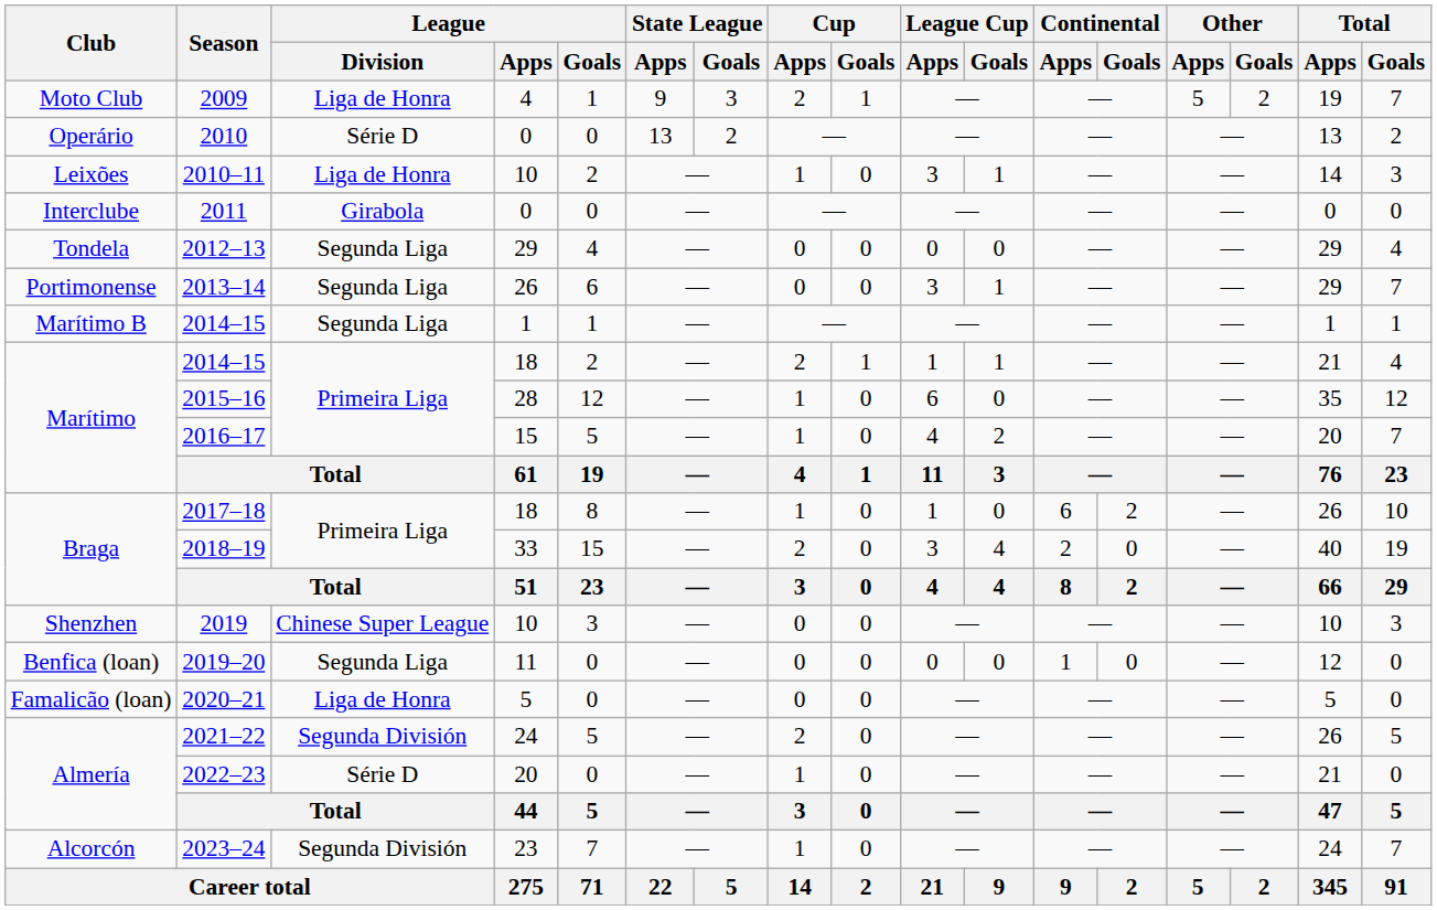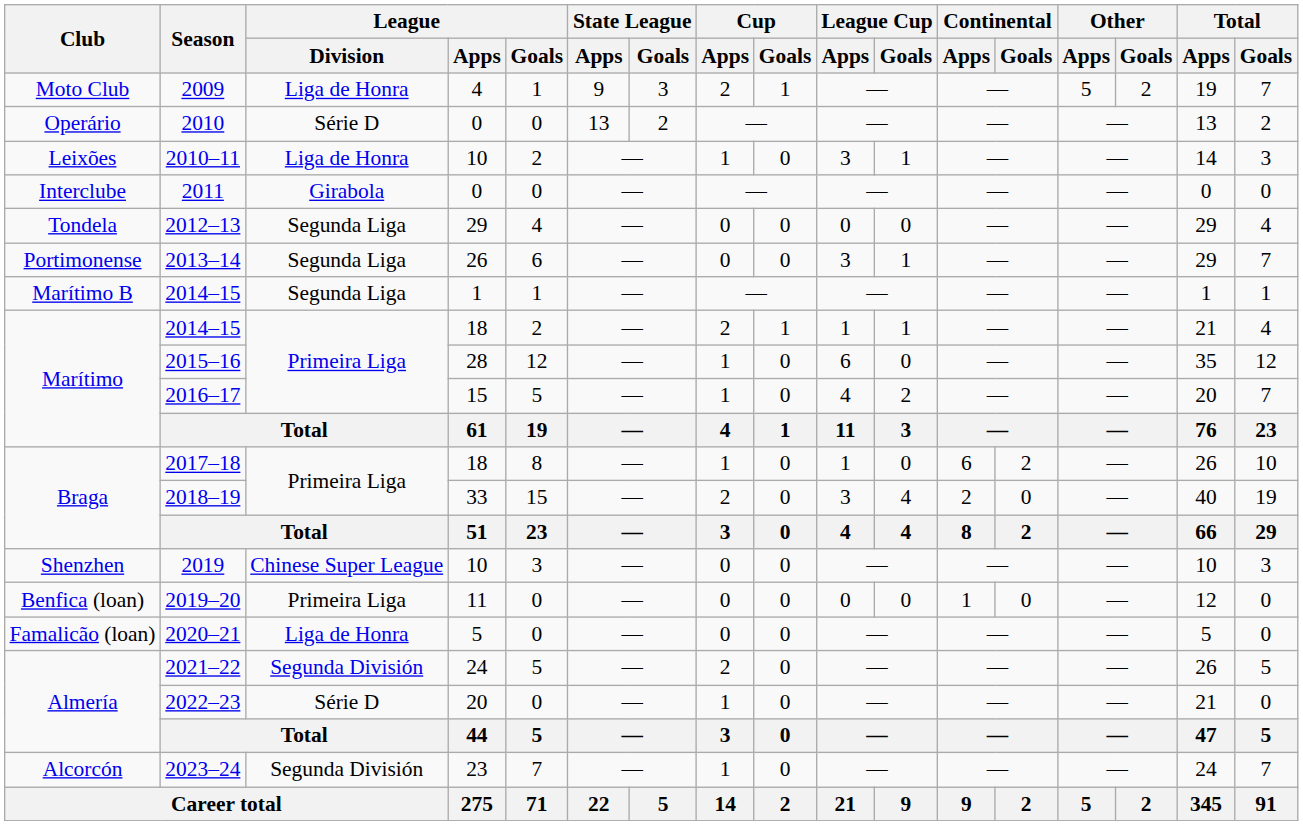2019–20 | League / Division: Segunda Liga -> Primeira Liga
